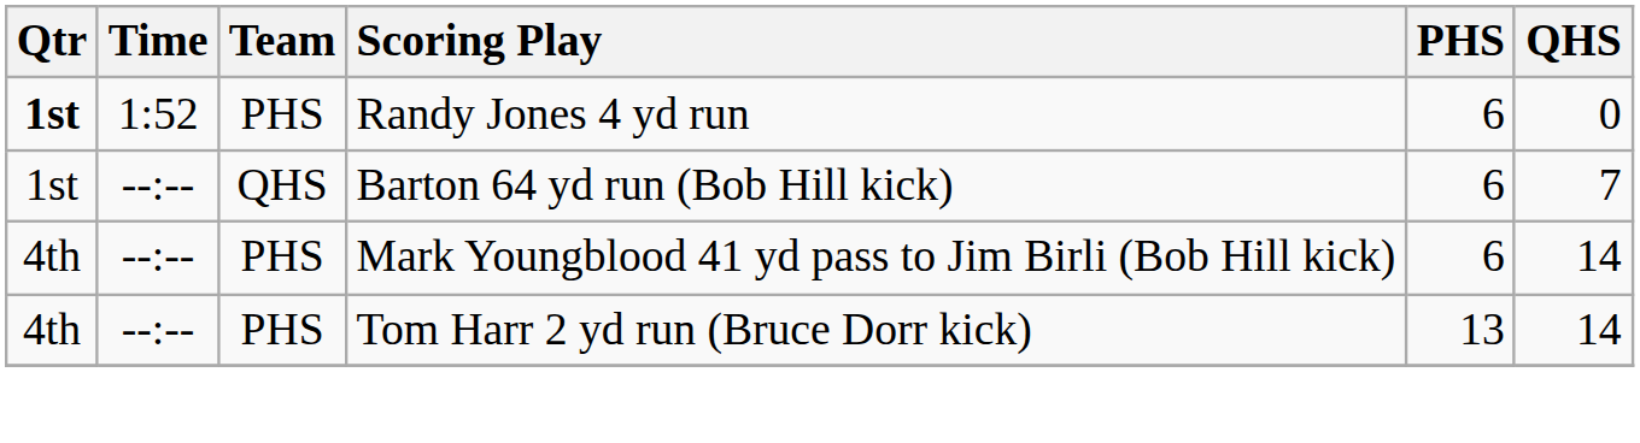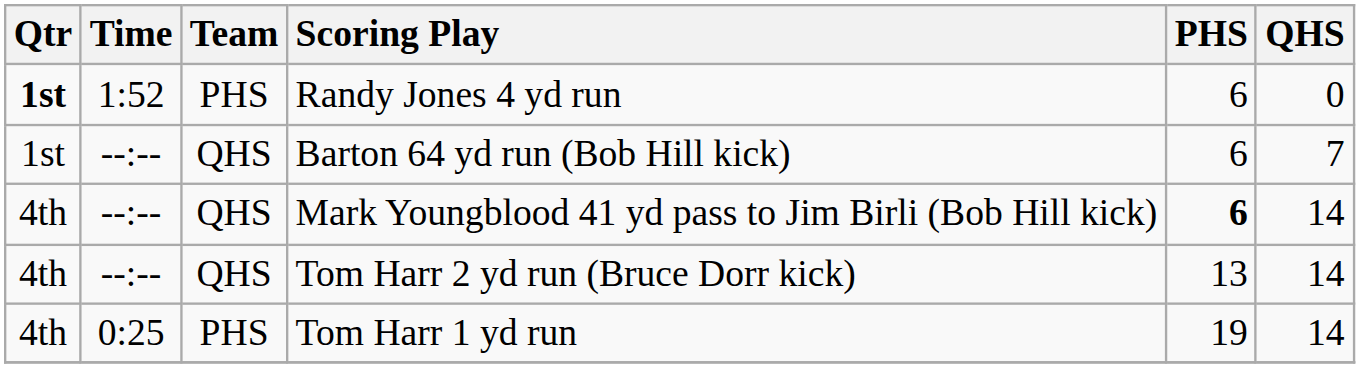Mark Youngblood 41 yd pass to Jim Birli (Bob Hill kick) | Team: PHS -> QHS
Mark Youngblood 41 yd pass to Jim Birli (Bob Hill kick) | PHS: normal -> bold
Tom Harr 2 yd run (Bruce Dorr kick) | Team: PHS -> QHS
+ row: 4th | 0:25 | PHS | Tom Harr 1 yd run | 19 | 14
